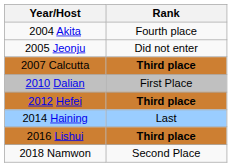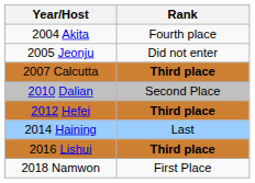2010 Dalian | Rank: First Place -> Second Place
2018 Namwon | Rank: Second Place -> First Place
